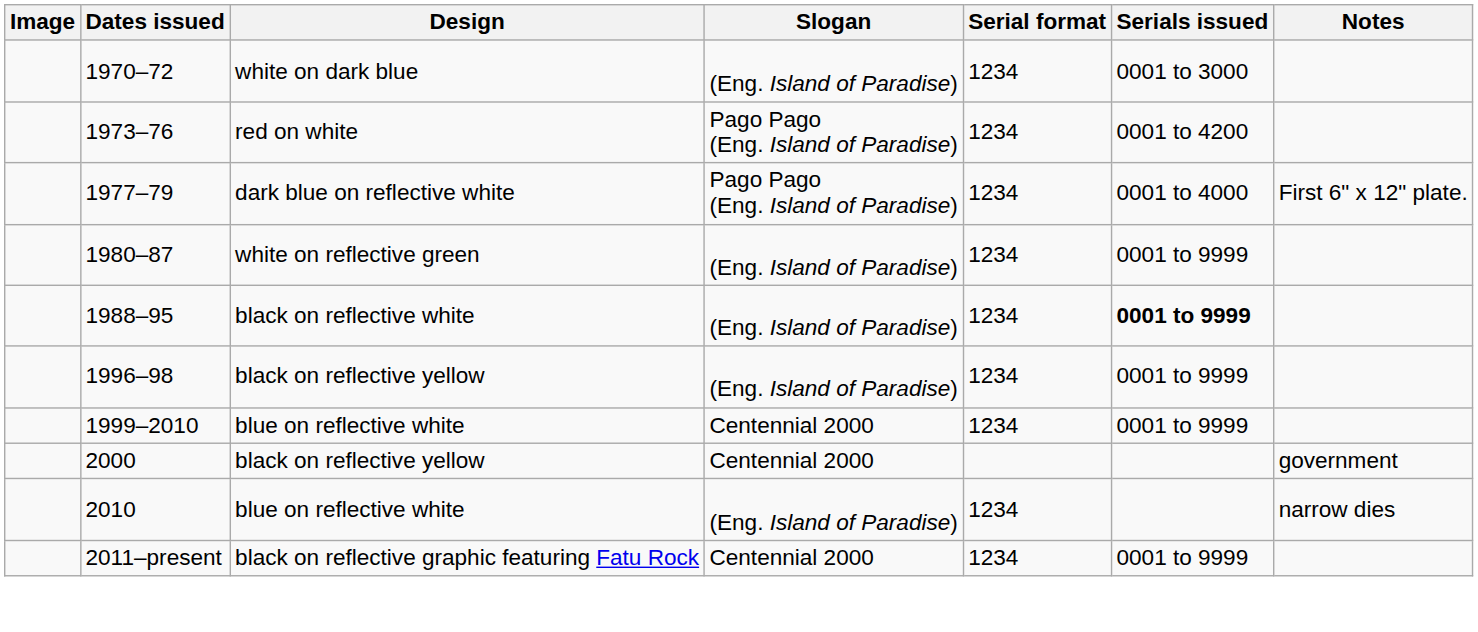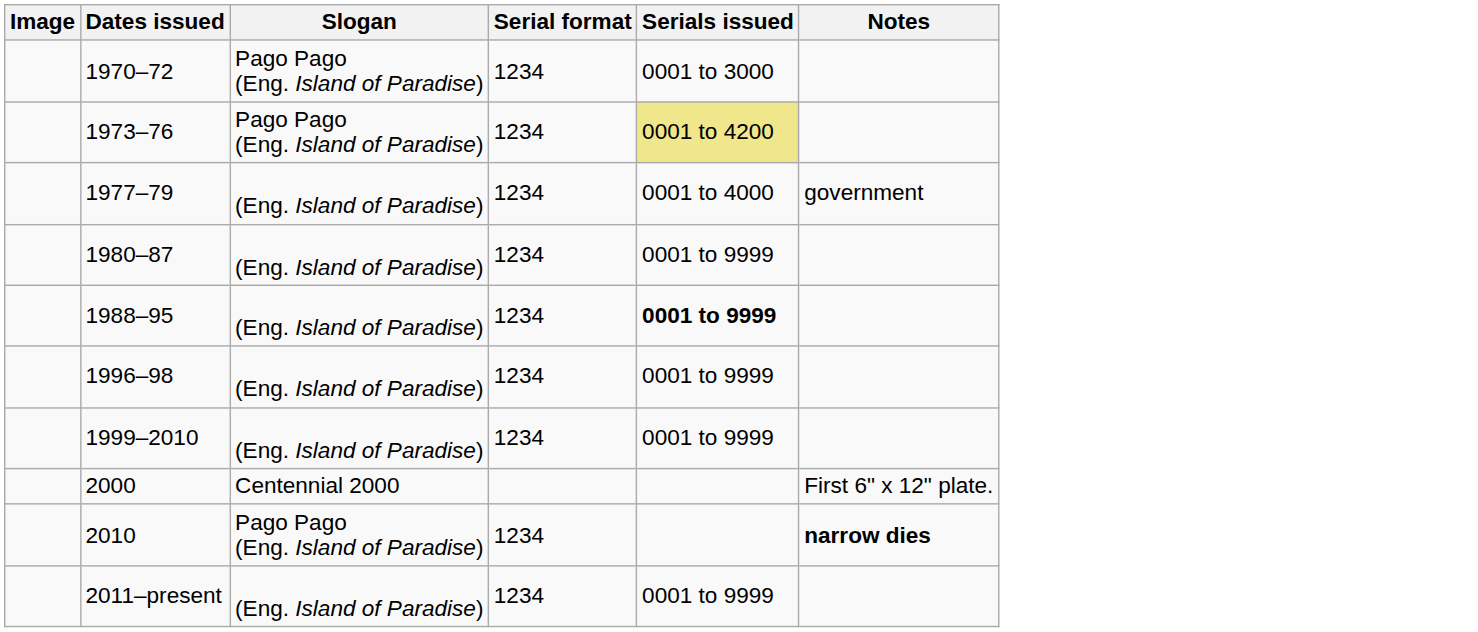- column: Design | white on dark blue | red on white | dark blue on reflective white | white on reflective green | black on reflective white | black on reflective yellow | blue on reflective white | black on reflective yellow | blue on reflective white | black on reflective graphic featuring Fatu Rock
1970–72 | Slogan: (Eng. Island of Paradise) -> Pago Pago (Eng. Island of Paradise)
1973–76 | Serials issued: no background -> khaki background
1977–79 | Slogan: Pago Pago (Eng. Island of Paradise) -> (Eng. Island of Paradise)
1977–79 | Notes: First 6" x 12" plate. -> government
1999–2010 | Slogan: Centennial 2000 -> (Eng. Island of Paradise)
2000 | Notes: government -> First 6" x 12" plate.
2010 | Slogan: (Eng. Island of Paradise) -> Pago Pago (Eng. Island of Paradise)
2010 | Notes: normal -> bold
2011–present | Slogan: Centennial 2000 -> (Eng. Island of Paradise)
